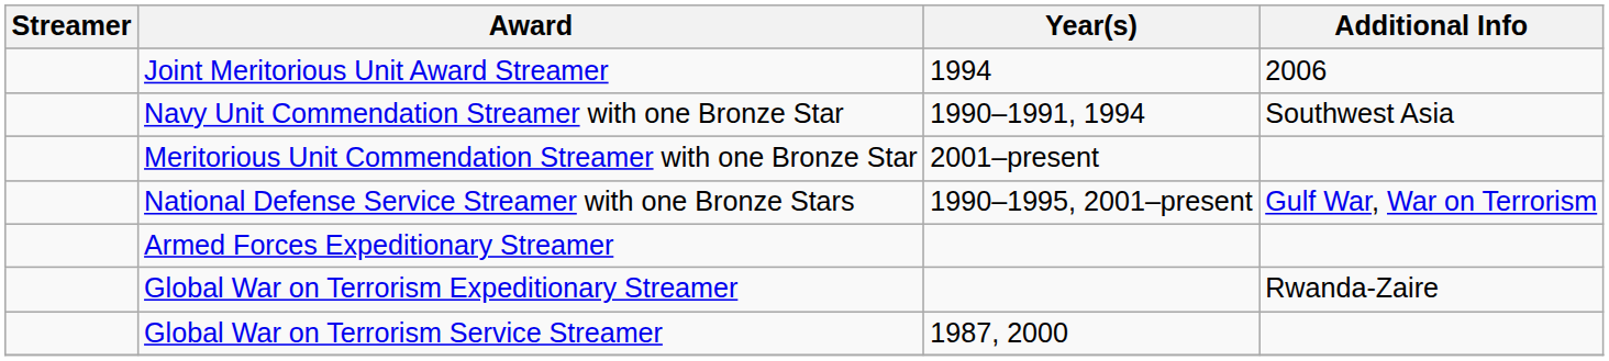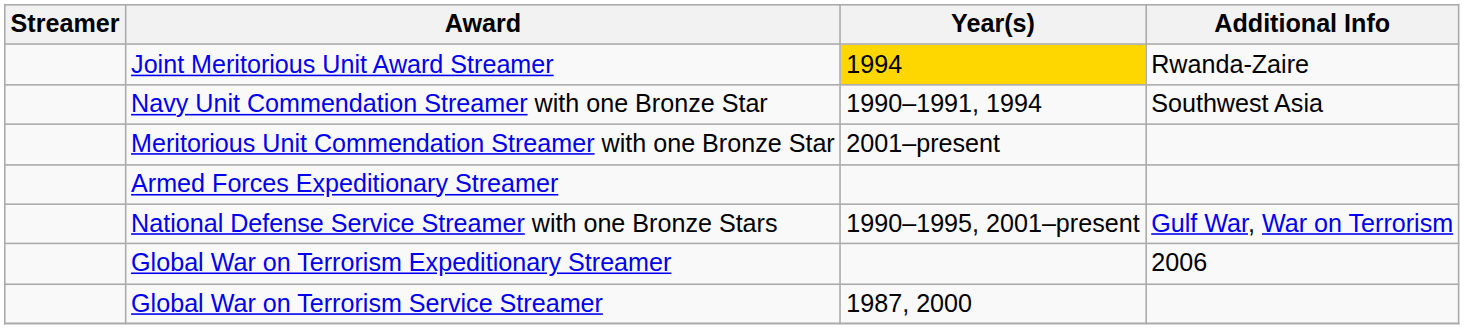Joint Meritorious Unit Award Streamer | Year(s): no background -> gold background
Joint Meritorious Unit Award Streamer | Additional Info: 2006 -> Rwanda-Zaire
rows swapped: National Defense Service Streamer with one Bronze Stars <-> Armed Forces Expeditionary Streamer
Global War on Terrorism Expeditionary Streamer | Additional Info: Rwanda-Zaire -> 2006
